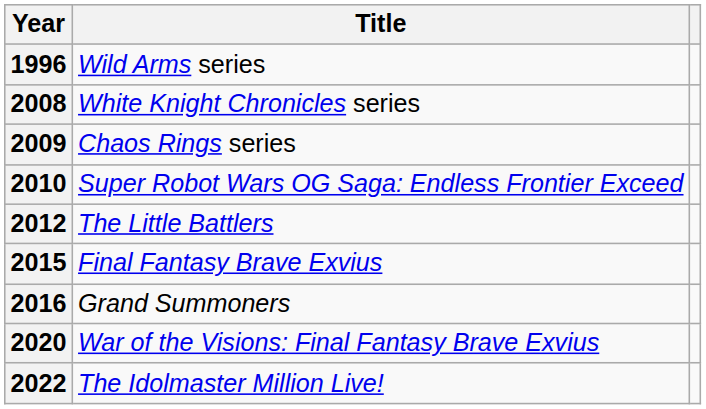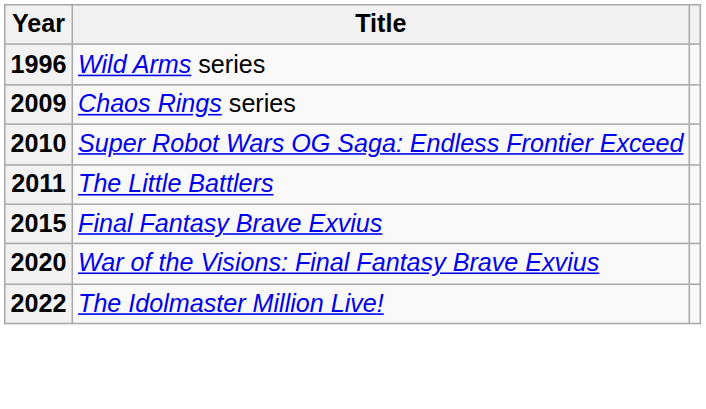- row: 2008 | White Knight Chronicles series
The Little Battlers | Year: 2012 -> 2011
- row: 2016 | Grand Summoners
